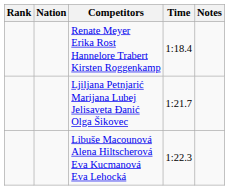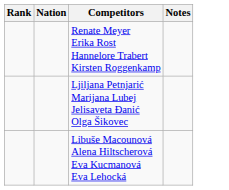- column: Time | 1:18.4 | 1:21.7 | 1:22.3
